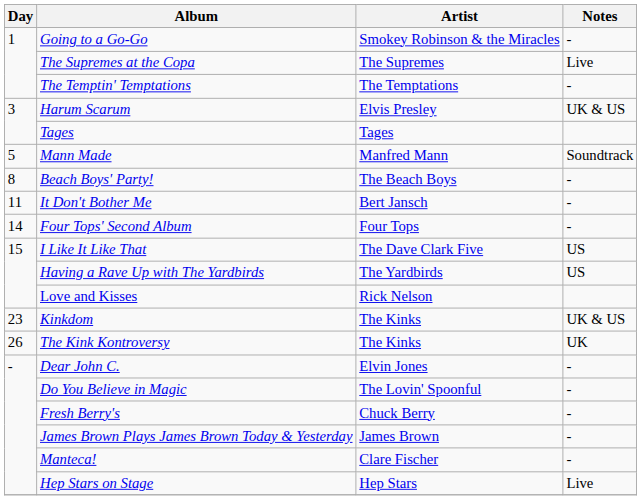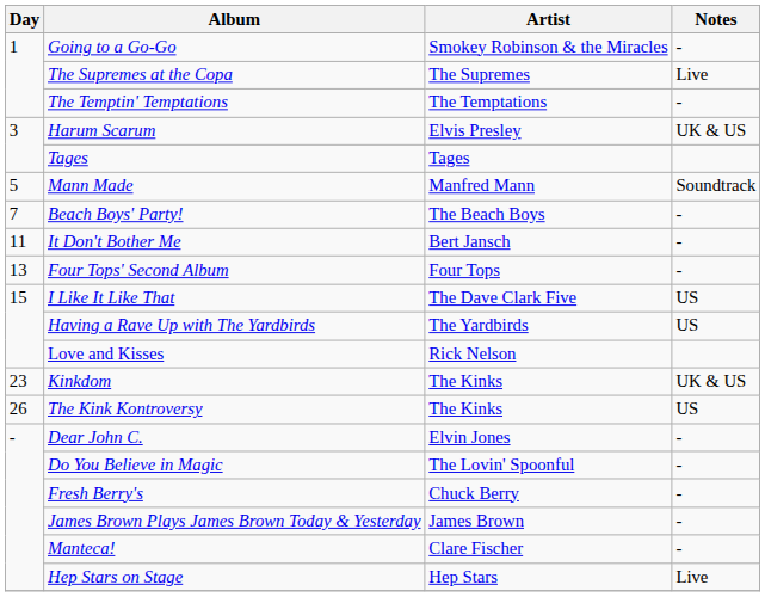Beach Boys' Party! | Day: 8 -> 7
Four Tops' Second Album | Day: 14 -> 13
The Kink Kontroversy | Notes: UK -> US
